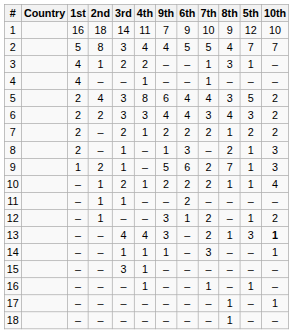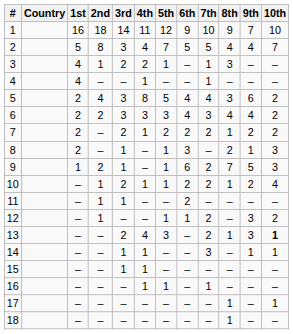columns swapped: 5th <-> 9th
13 | 3rd: 4 -> 2
15 | 3rd: 3 -> 1
